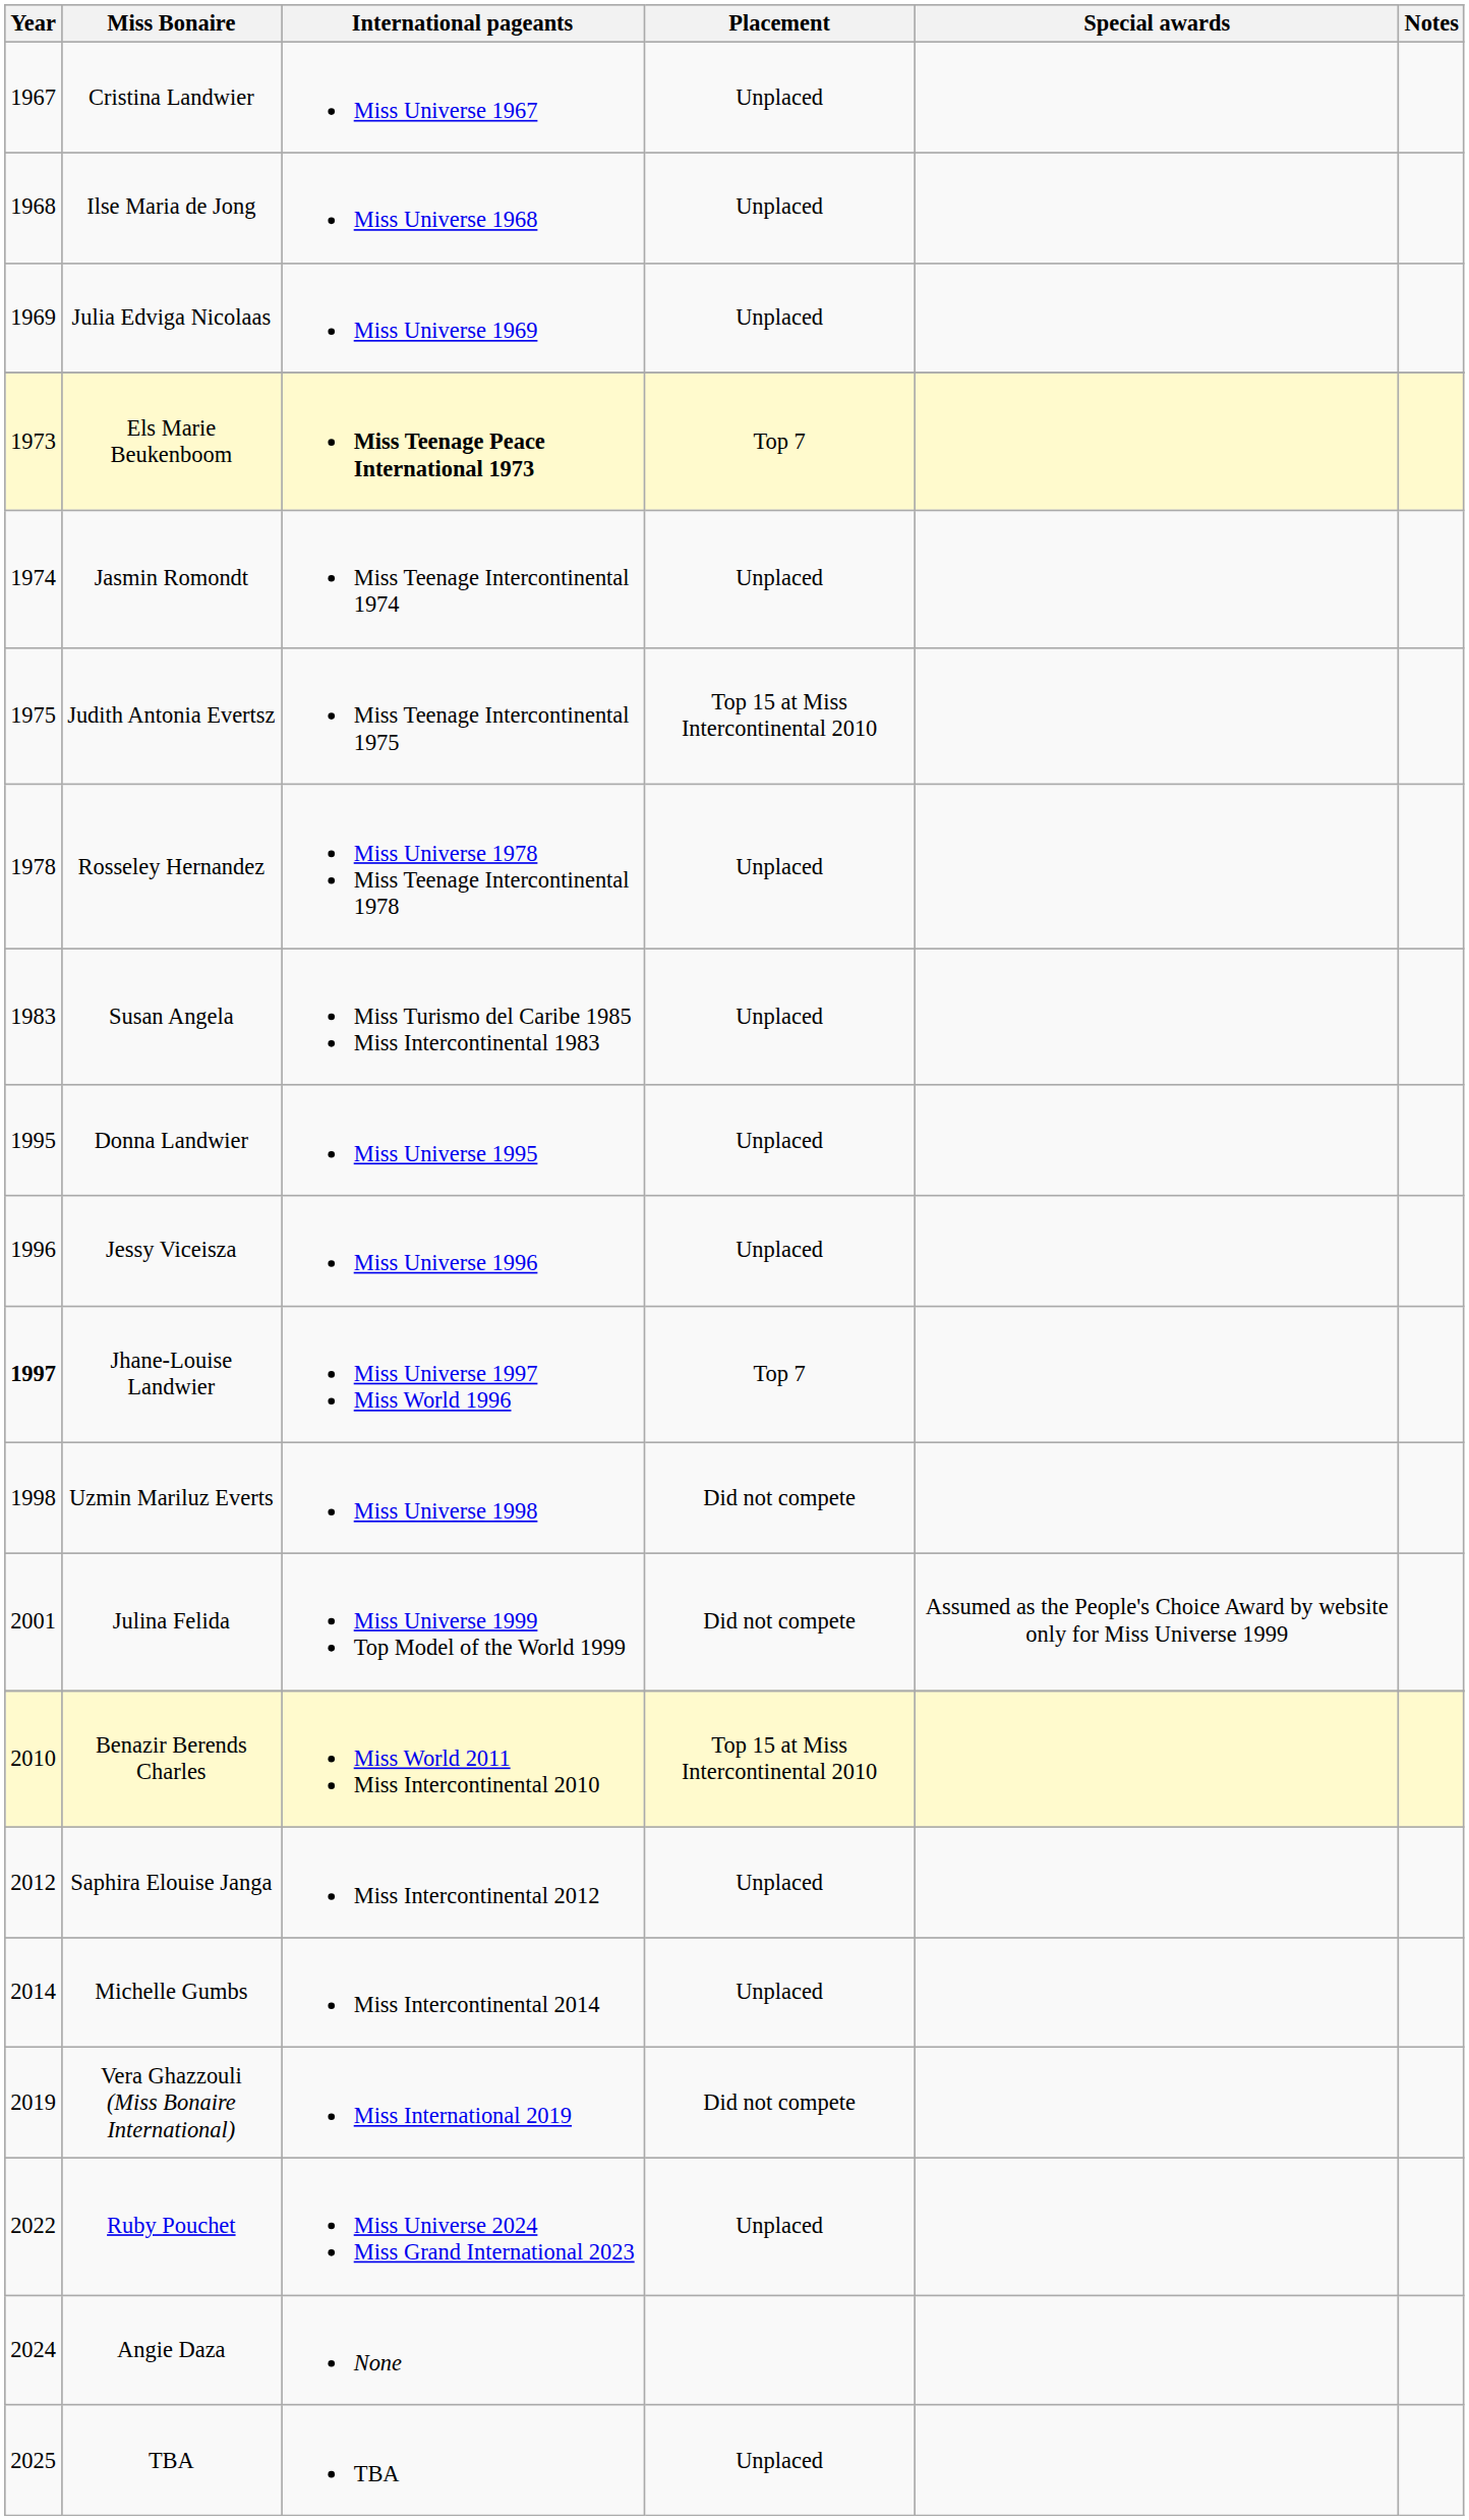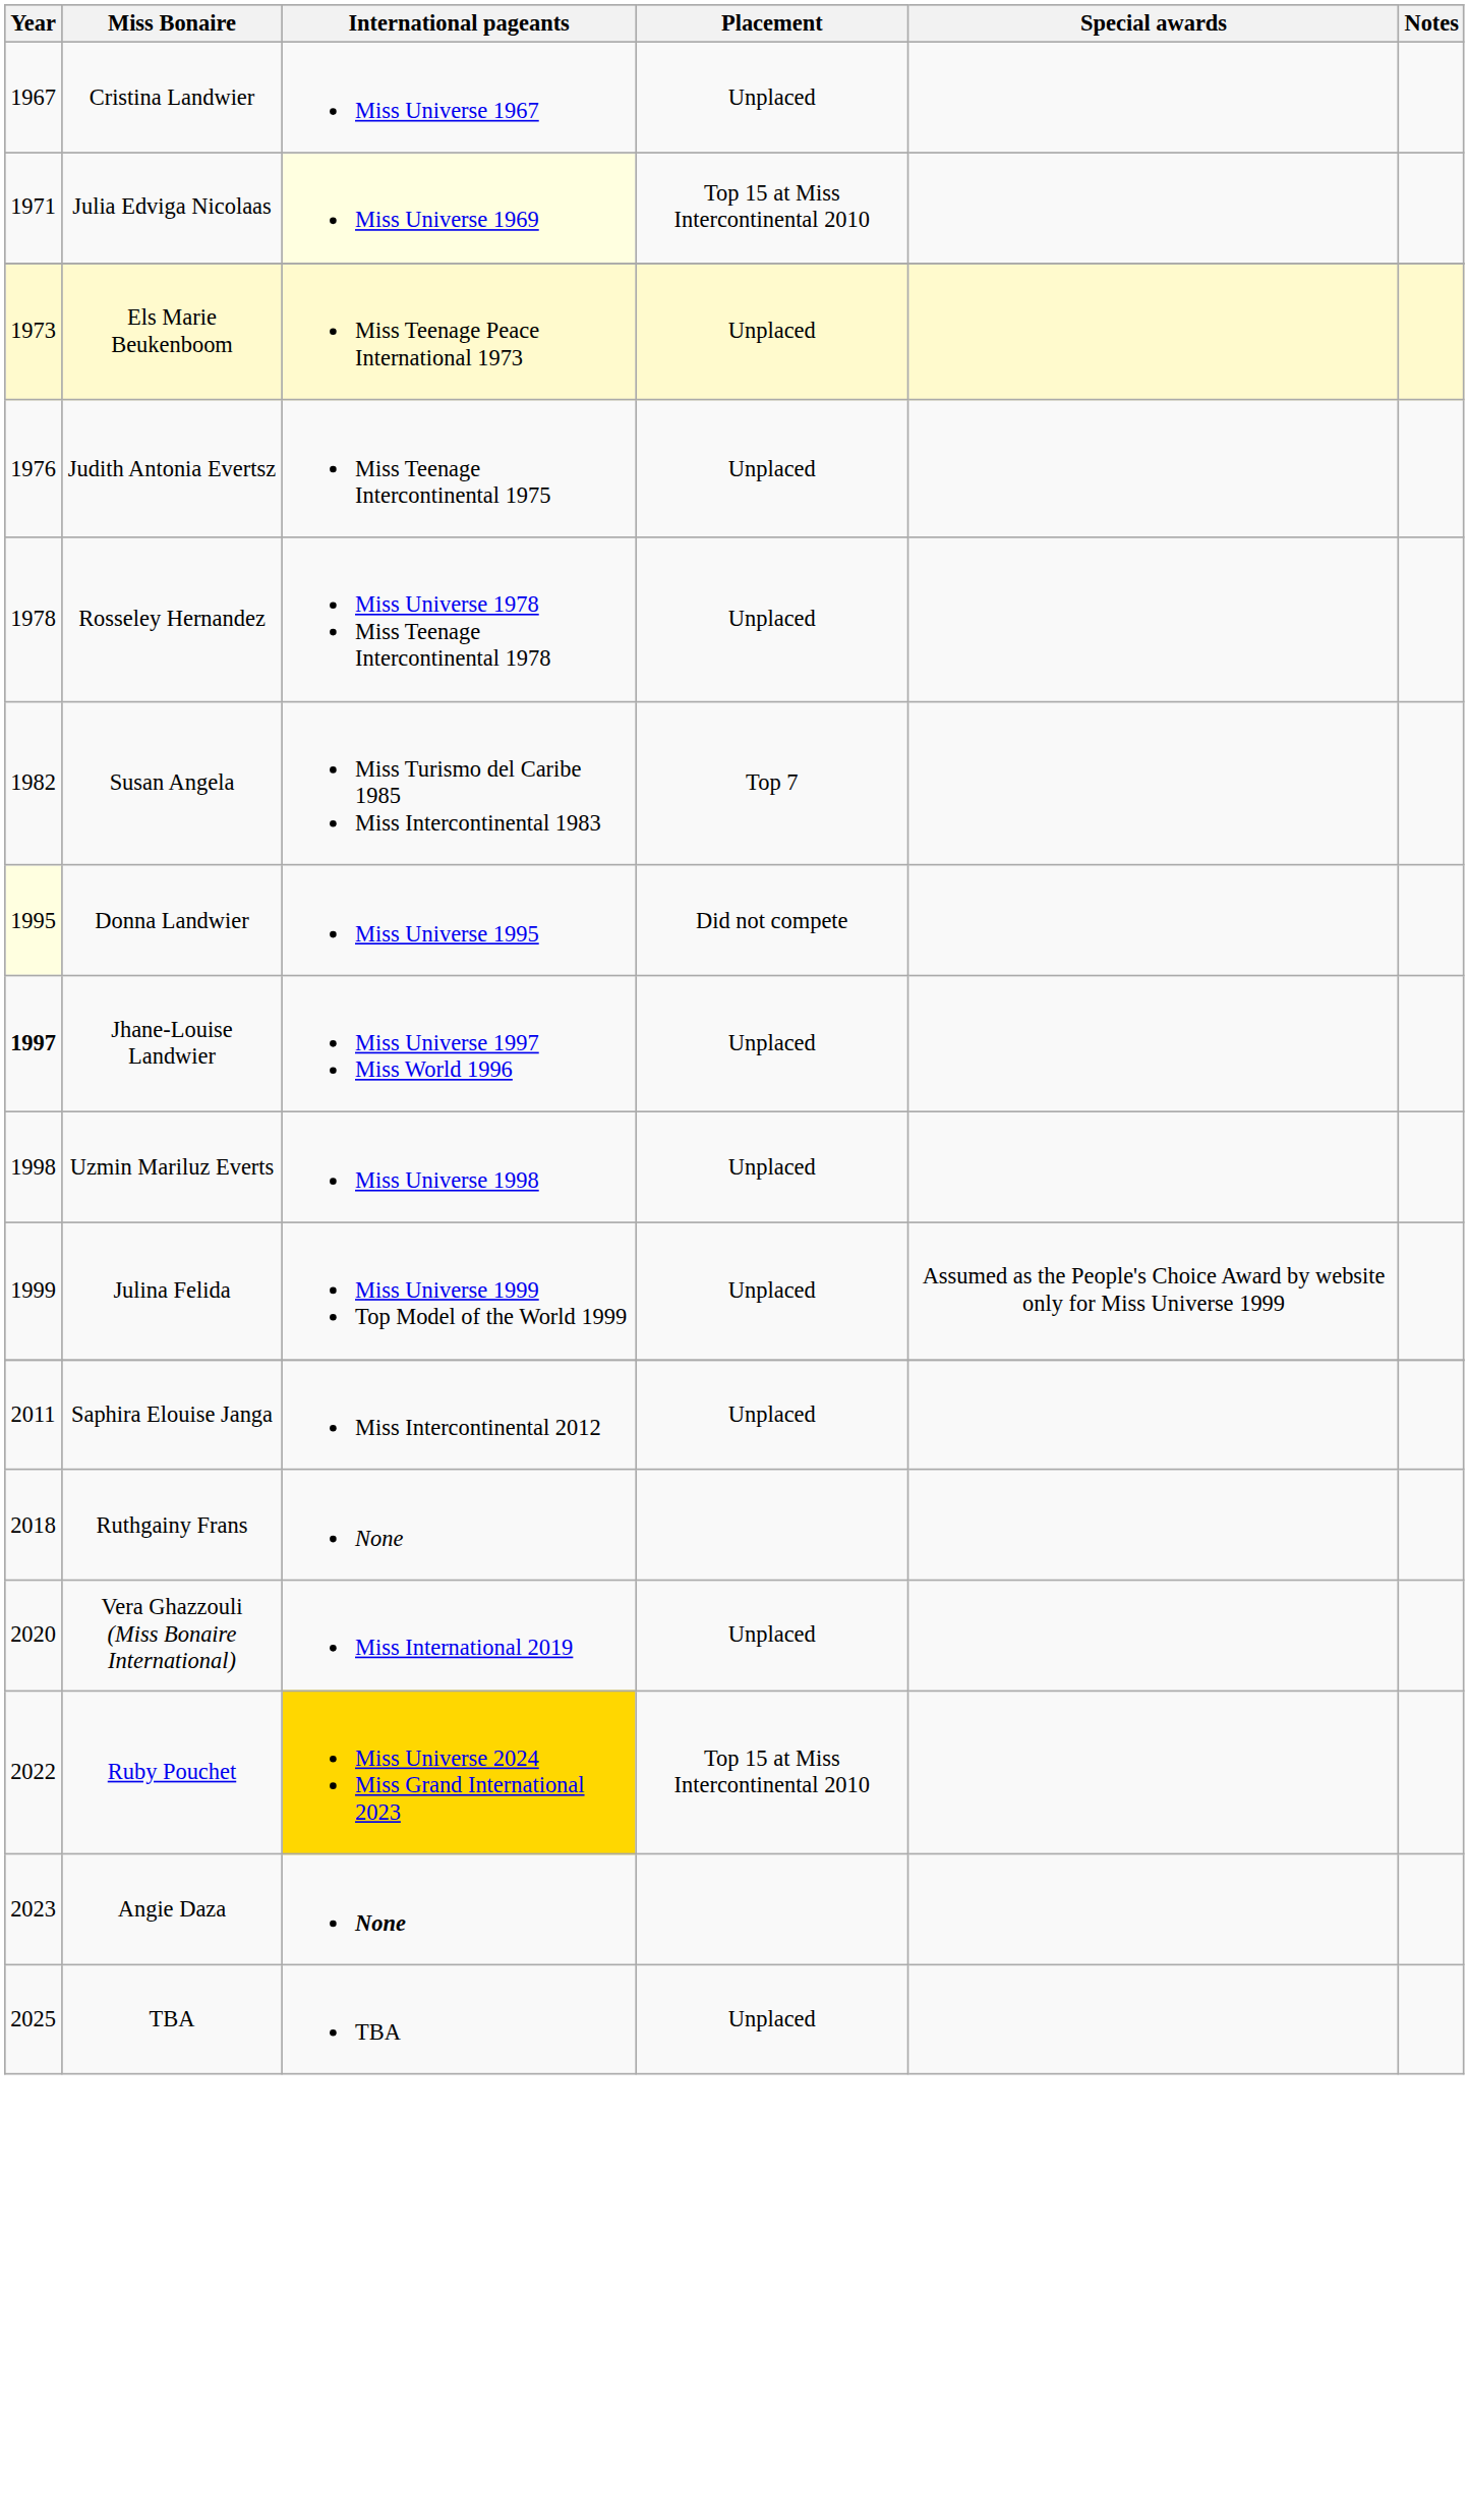- row: 1968 | Ilse Maria de Jong | Miss Universe 1968 | Unplaced
Julia Edviga Nicolaas | Year: 1969 -> 1971
Julia Edviga Nicolaas | International pageants: no background -> lightyellow background
Julia Edviga Nicolaas | Placement: Unplaced -> Top 15 at Miss Intercontinental 2010
Els Marie Beukenboom | International pageants: bold -> normal
Els Marie Beukenboom | Placement: Top 7 -> Unplaced
- row: 1974 | Jasmin Romondt | Miss Teenage Intercontinental 1974 | Unplaced
Judith Antonia Evertsz | Year: 1975 -> 1976
Judith Antonia Evertsz | Placement: Top 15 at Miss Intercontinental 2010 -> Unplaced
Susan Angela | Year: 1983 -> 1982
Susan Angela | Placement: Unplaced -> Top 7
Donna Landwier | Year: no background -> lightyellow background
Donna Landwier | Placement: Unplaced -> Did not compete
- row: 1996 | Jessy Viceisza | Miss Universe 1996 | Unplaced
Jhane-Louise Landwier | Placement: Top 7 -> Unplaced
Uzmin Mariluz Everts | Placement: Did not compete -> Unplaced
Julina Felida | Year: 2001 -> 1999
Julina Felida | Placement: Did not compete -> Unplaced
- row: 2010 | Benazir Berends Charles | Miss World 2011 Miss Intercontinental 2010 | Top 15 at Miss Intercontinental 2010
Saphira Elouise Janga | Year: 2012 -> 2011
- row: 2014 | Michelle Gumbs | Miss Intercontinental 2014 | Unplaced
+ row: 2018 | Ruthgainy Frans | None
Vera Ghazzouli (Miss Bonaire International) | Year: 2019 -> 2020
Vera Ghazzouli (Miss Bonaire International) | Placement: Did not compete -> Unplaced
Ruby Pouchet | International pageants: no background -> gold background
Ruby Pouchet | Placement: Unplaced -> Top 15 at Miss Intercontinental 2010
Angie Daza | Year: 2024 -> 2023
Angie Daza | International pageants: normal -> bold
